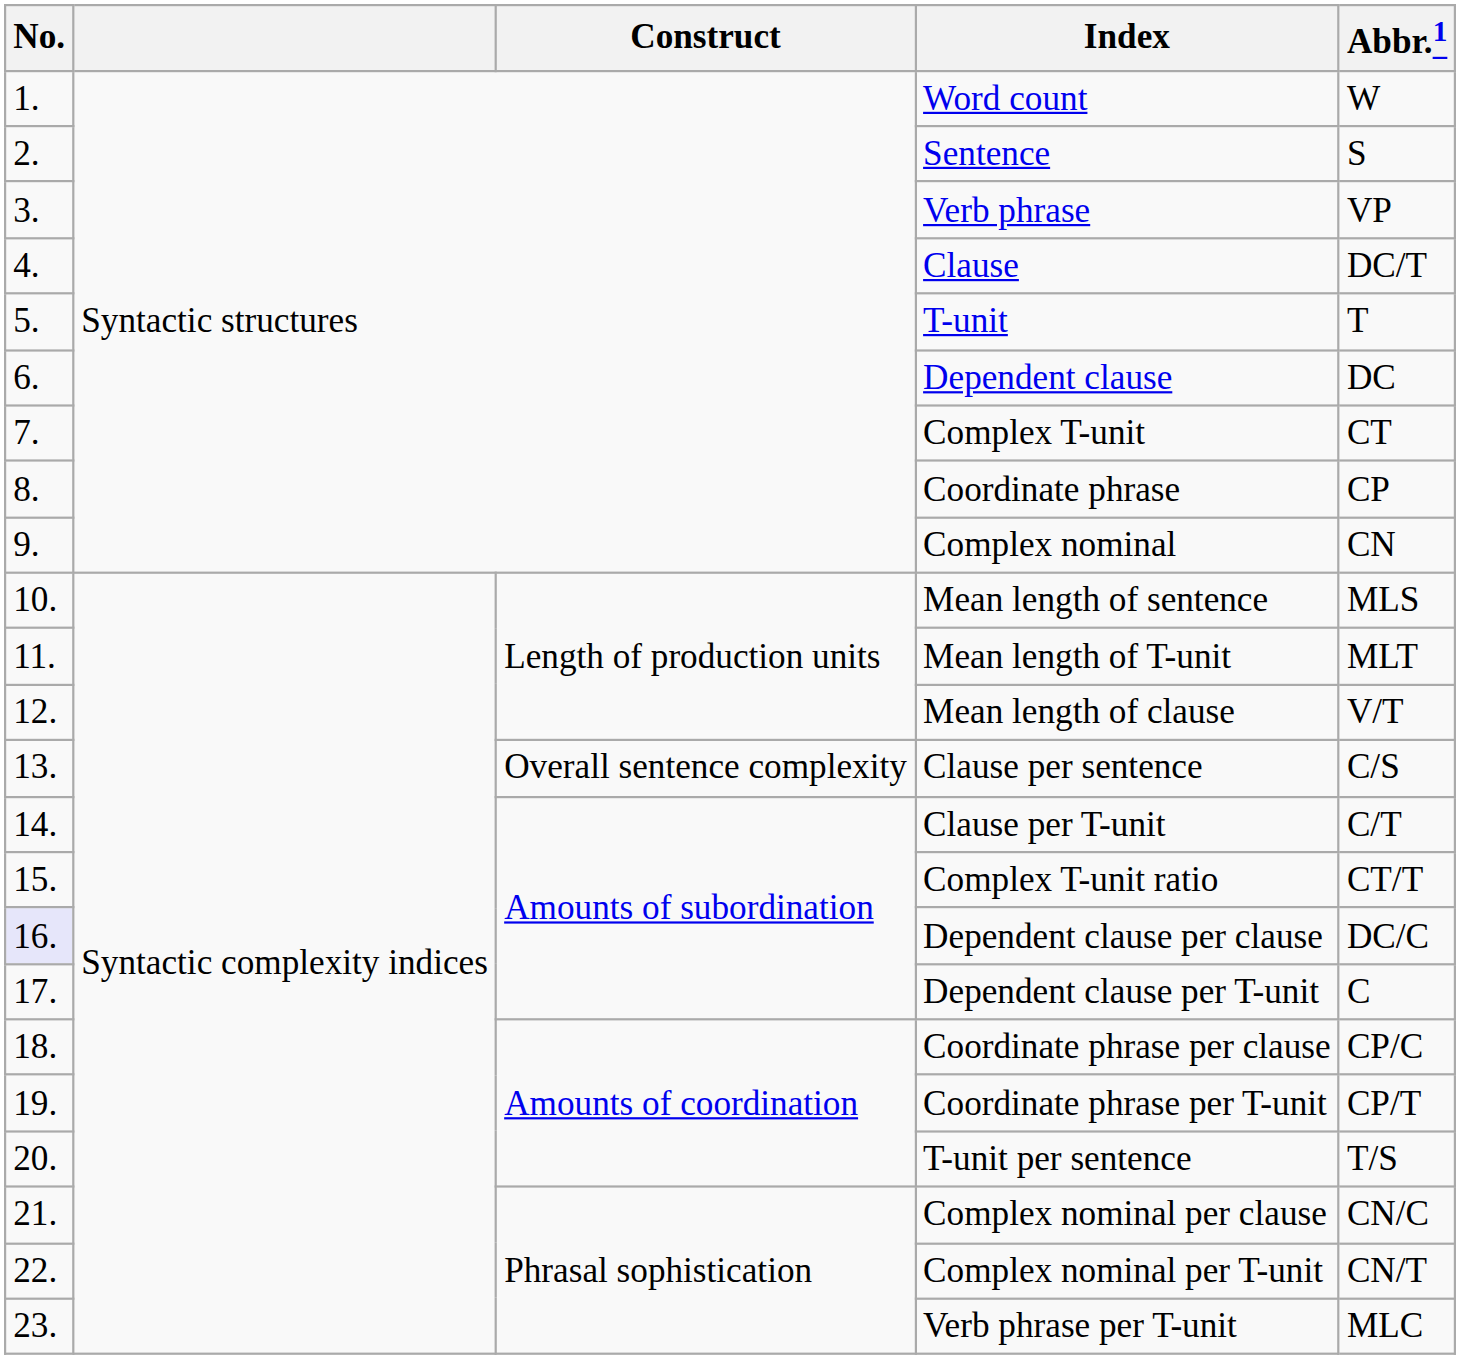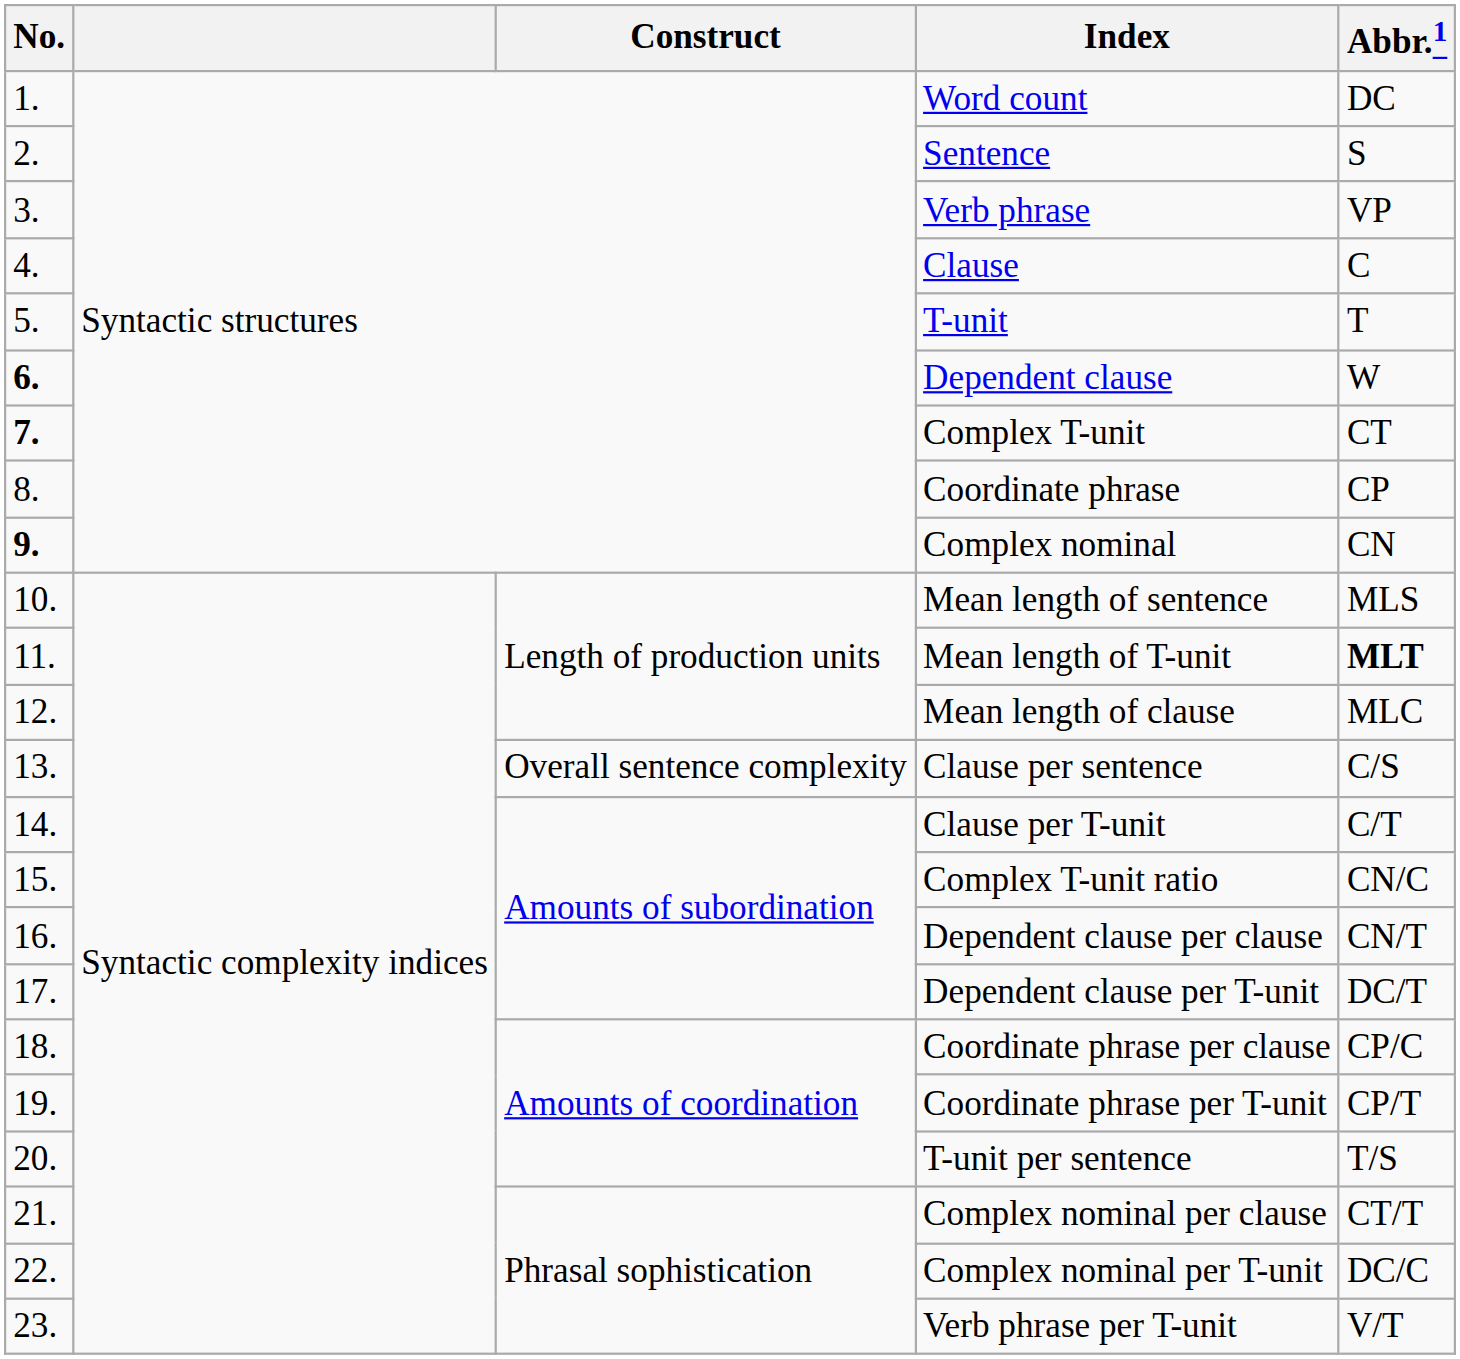Word count | Abbr.1: W -> DC
Clause | Abbr.1: DC/T -> C
Dependent clause | No.: normal -> bold
Dependent clause | Abbr.1: DC -> W
Complex T-unit | No.: normal -> bold
Complex nominal | No.: normal -> bold
Mean length of T-unit | Abbr.1: normal -> bold
Mean length of clause | Abbr.1: V/T -> MLC
Complex T-unit ratio | Abbr.1: CT/T -> CN/C
Dependent clause per clause | No.: lavender background -> no background
Dependent clause per clause | Abbr.1: DC/C -> CN/T
Dependent clause per T-unit | Abbr.1: C -> DC/T
Complex nominal per clause | Abbr.1: CN/C -> CT/T
Complex nominal per T-unit | Abbr.1: CN/T -> DC/C
Verb phrase per T-unit | Abbr.1: MLC -> V/T
